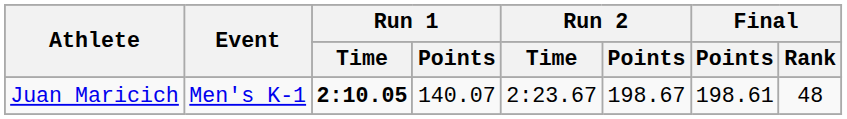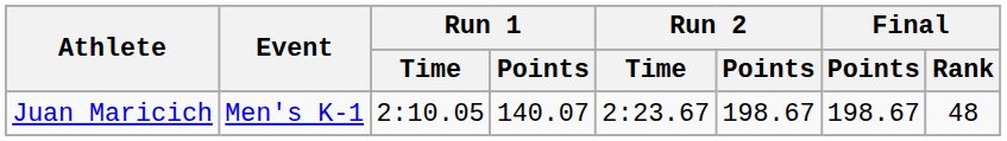Juan Maricich | Run 1 / Time: bold -> normal
Juan Maricich | Final / Points: 198.61 -> 198.67
